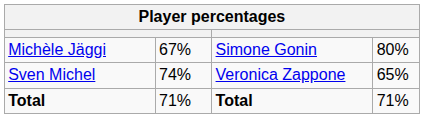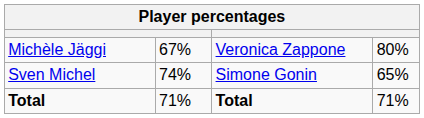Michèle Jäggi | column 3: Simone Gonin -> Veronica Zappone
Sven Michel | column 3: Veronica Zappone -> Simone Gonin
